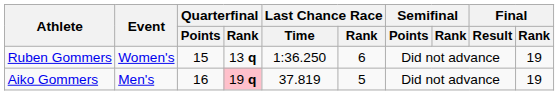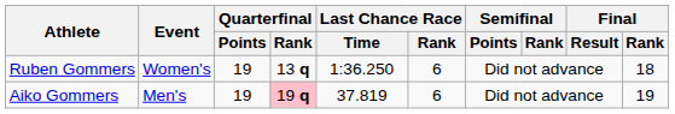Ruben Gommers | Quarterfinal / Points: 15 -> 19
Ruben Gommers | Final / Rank: 19 -> 18
Aiko Gommers | Quarterfinal / Points: 16 -> 19
Aiko Gommers | Last Chance Race / Rank: 5 -> 6
